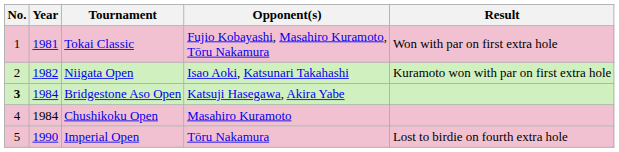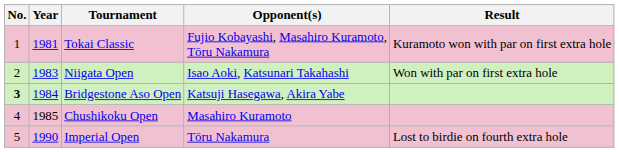Tokai Classic | Result: Won with par on first extra hole -> Kuramoto won with par on first extra hole
Niigata Open | Year: 1982 -> 1983
Niigata Open | Result: Kuramoto won with par on first extra hole -> Won with par on first extra hole
Chushikoku Open | Year: 1984 -> 1985
